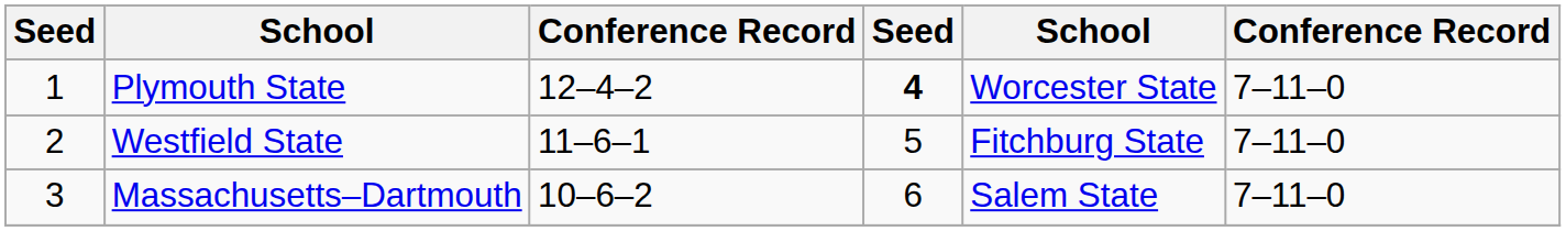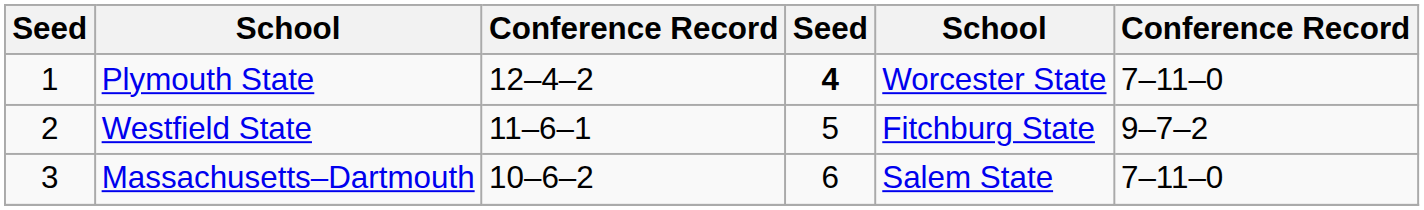Westfield State | column 6: 7–11–0 -> 9–7–2
